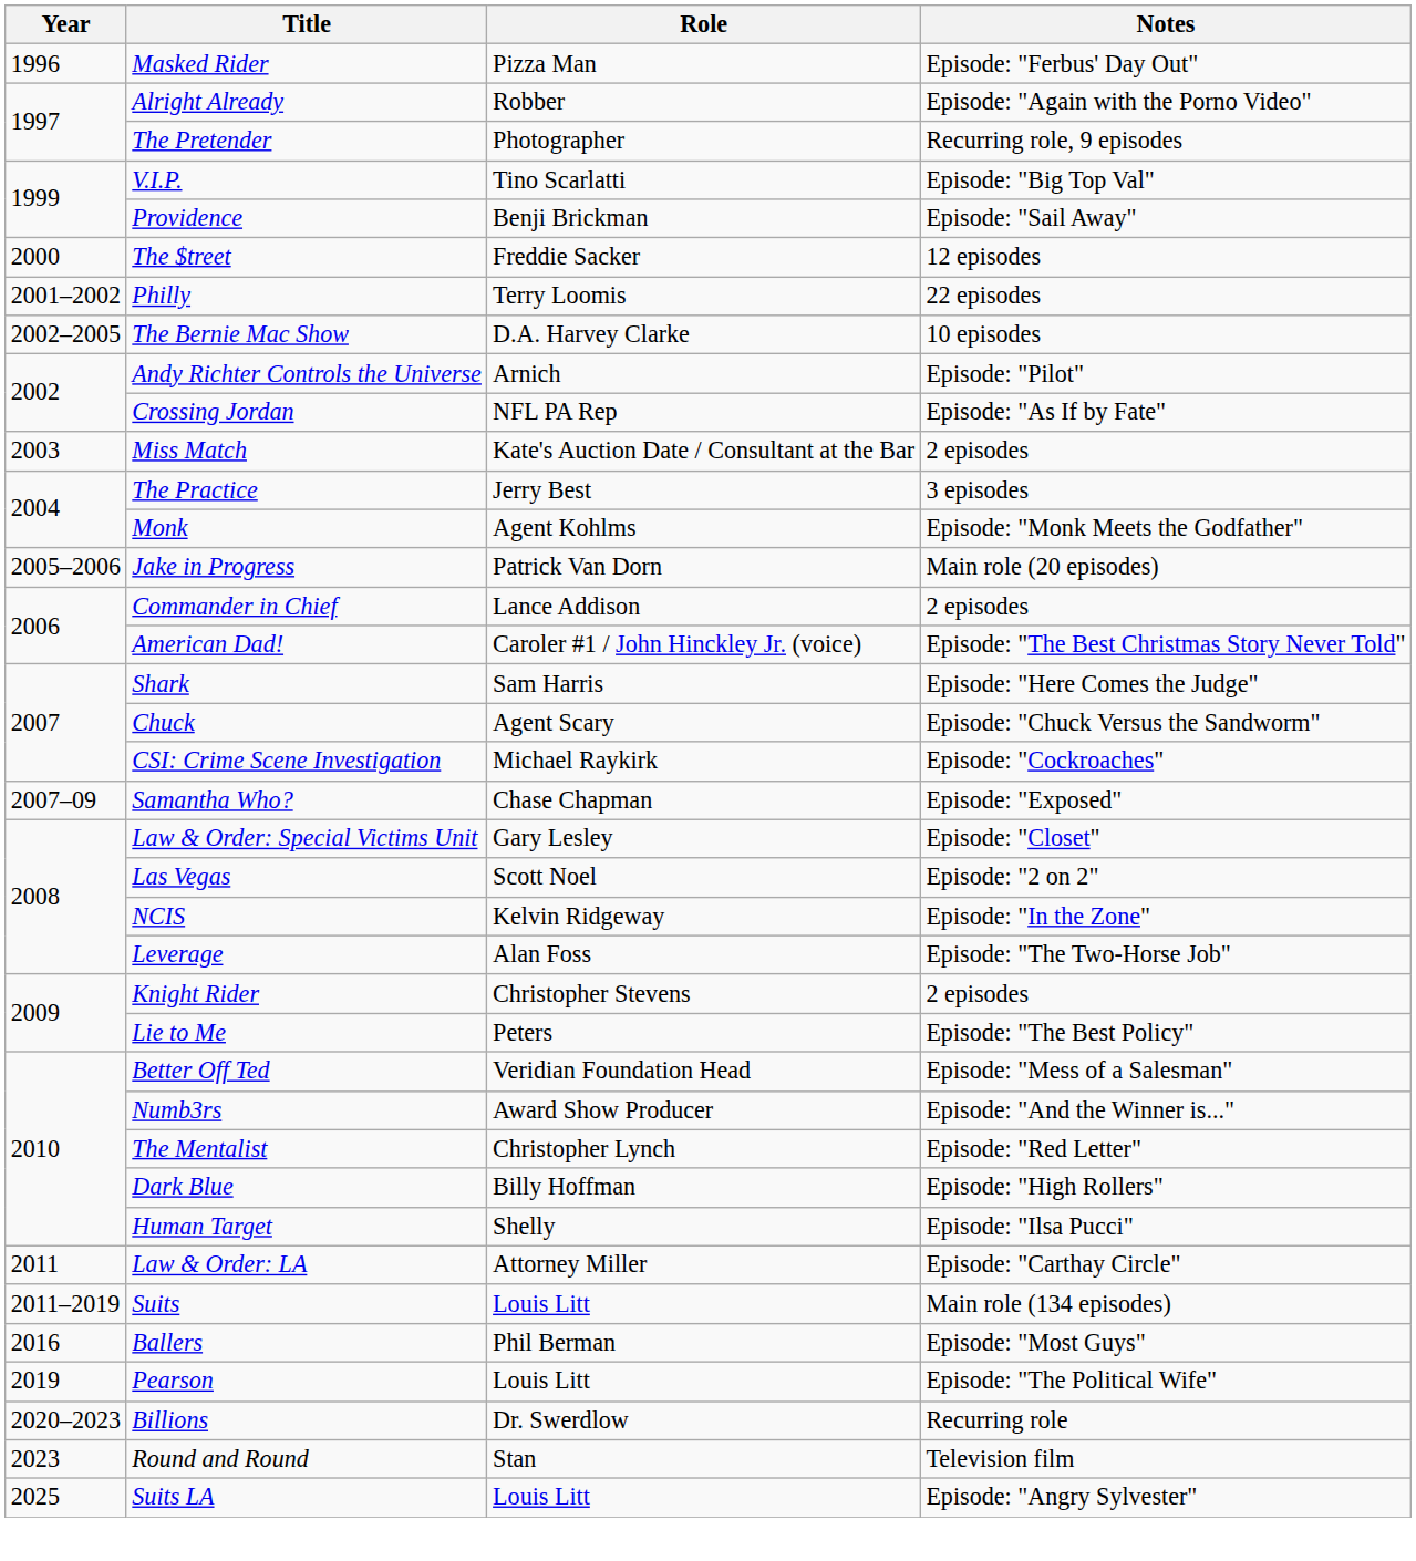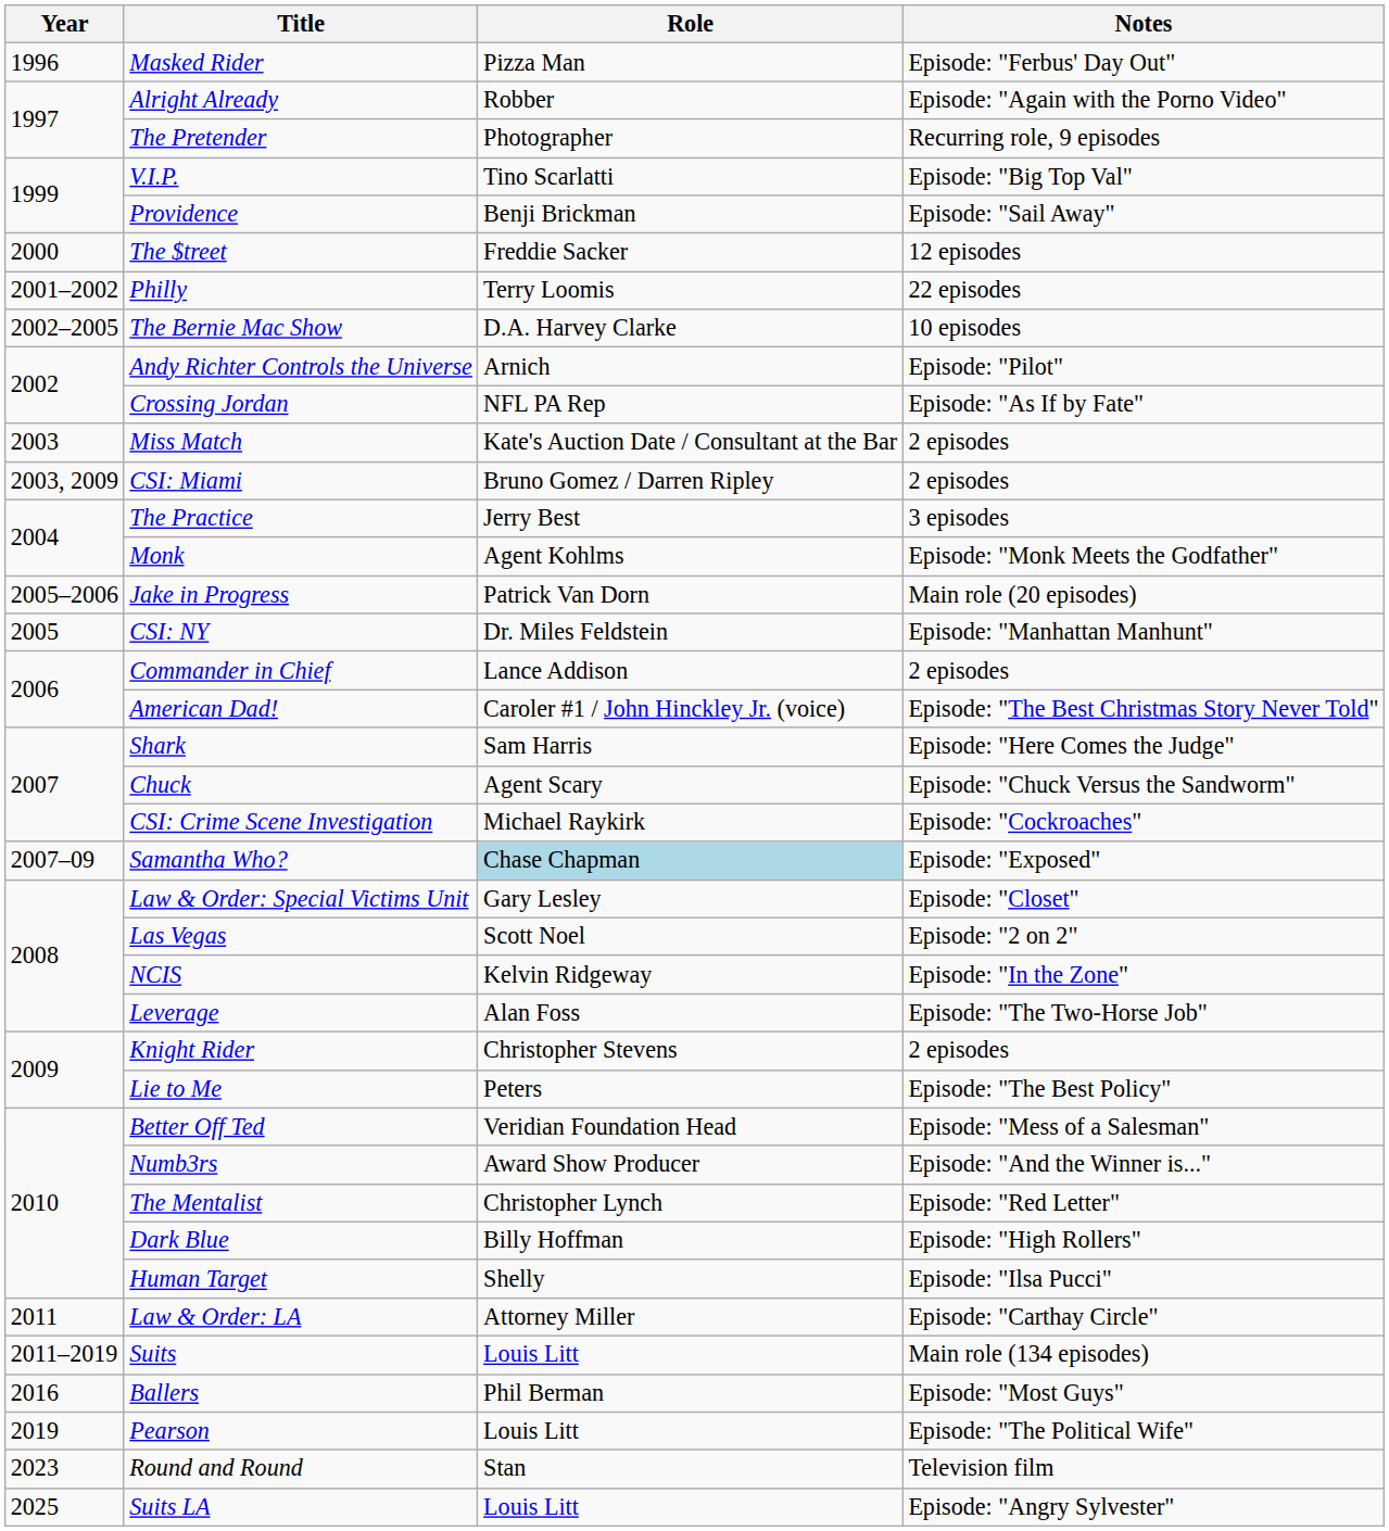+ row: 2003, 2009 | CSI: Miami | Bruno Gomez / Darren Ripley | 2 episodes
+ row: 2005 | CSI: NY | Dr. Miles Feldstein | Episode: "Manhattan Manhunt"
Samantha Who? | Role: no background -> lightblue background
- row: 2020–2023 | Billions | Dr. Swerdlow | Recurring role
